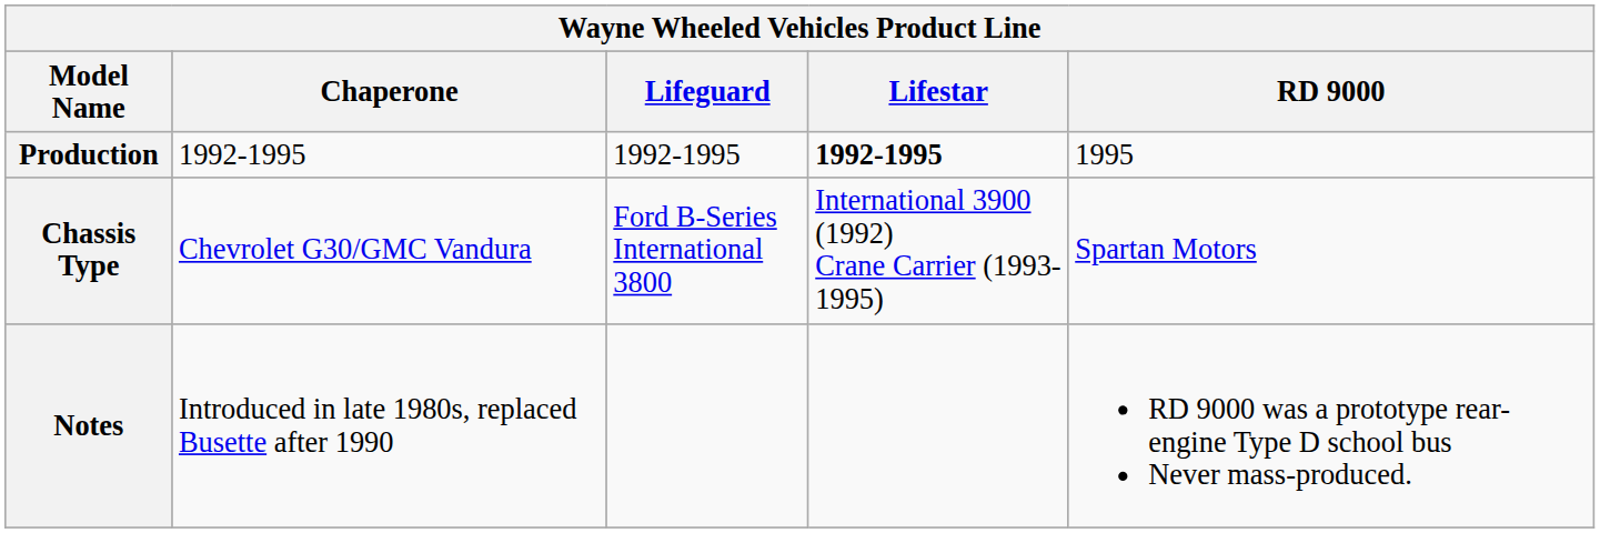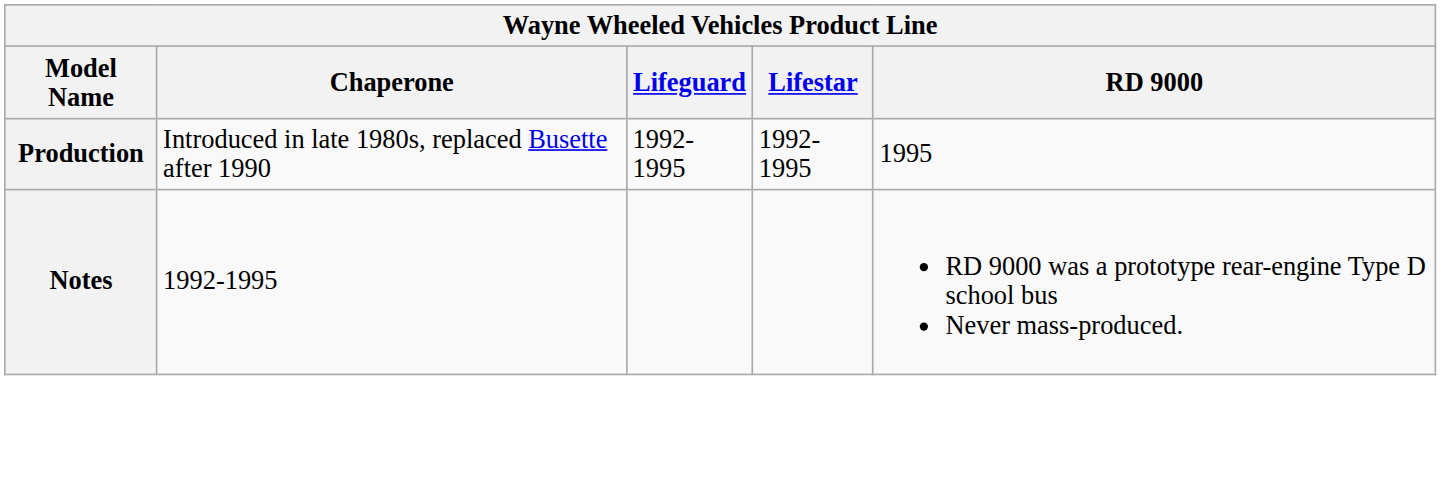Production | Chaperone: 1992-1995 -> Introduced in late 1980s, replaced Busette after 1990
Production | Lifestar: bold -> normal
- row: Chassis Type | Chevrolet G30/GMC Vandura | Ford B-Series International 3800 | International 3900 (1992) Crane Carrier (1993-1995) | Spartan Motors
Notes | Chaperone: Introduced in late 1980s, replaced Busette after 1990 -> 1992-1995
